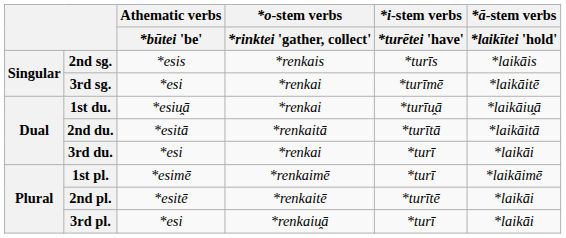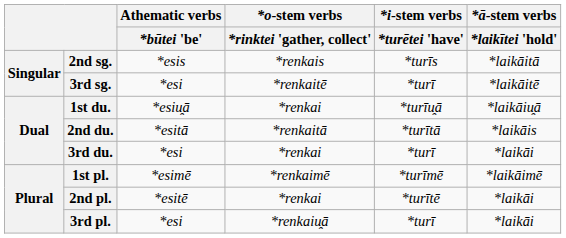2nd sg. | *ā-stem verbs / *laikītei 'hold': *laikāis -> *laikāitā
3rd sg. | *o-stem verbs / *rinktei 'gather, collect': *renkai -> *renkaitē
3rd sg. | *i-stem verbs / *turētei 'have': *turīmē -> *turī
2nd du. | *ā-stem verbs / *laikītei 'hold': *laikāitā -> *laikāis
1st pl. | *i-stem verbs / *turētei 'have': *turī -> *turīmē
2nd pl. | *o-stem verbs / *rinktei 'gather, collect': *renkaitē -> *renkai
